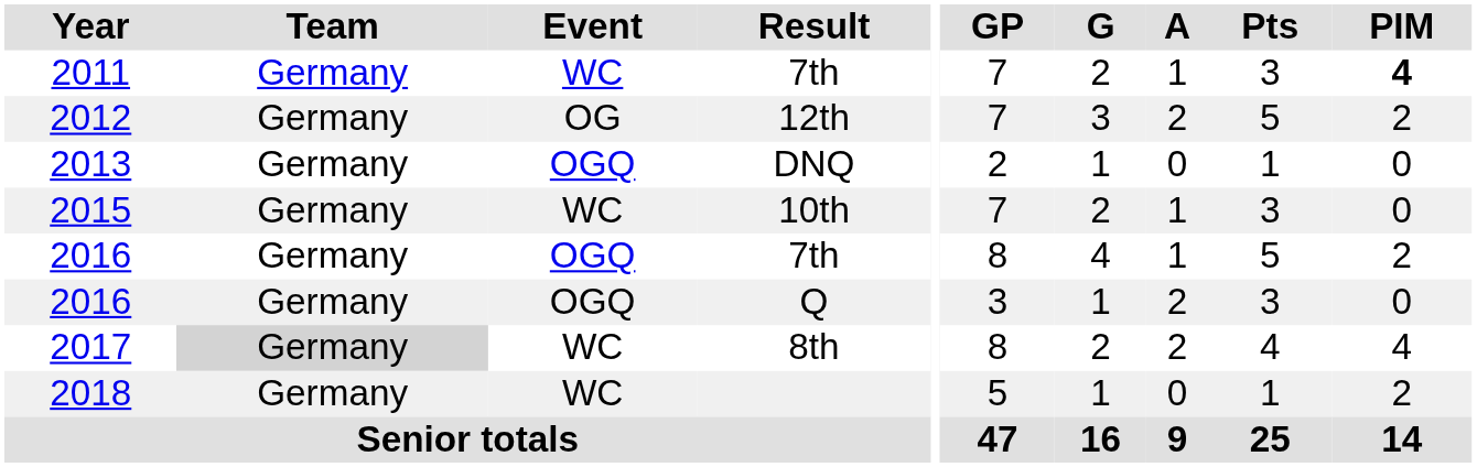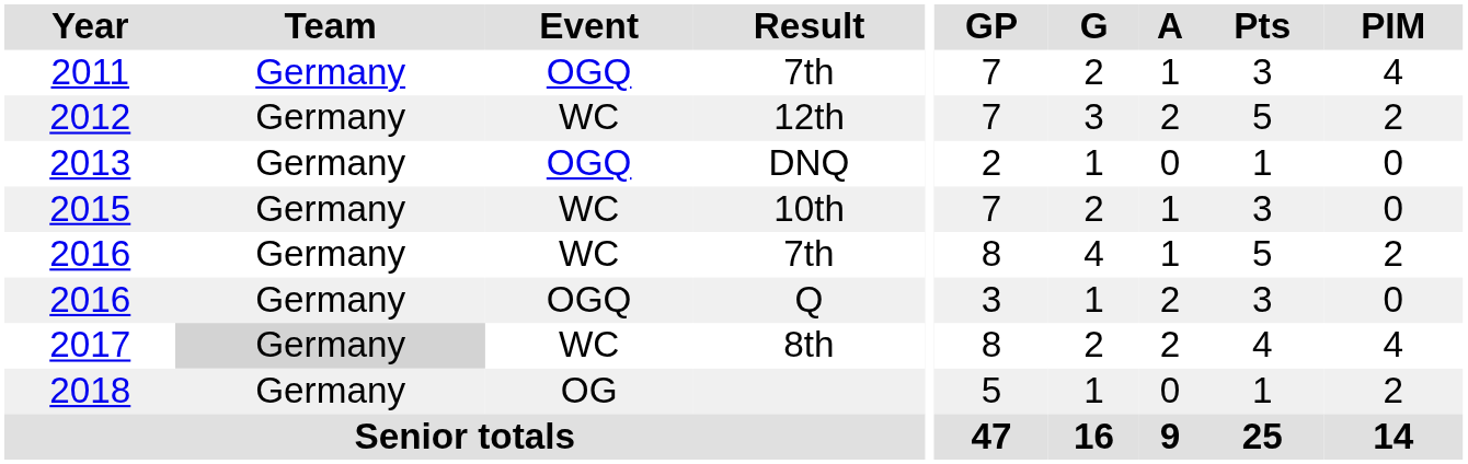2011 | Event: WC -> OGQ
2011 | PIM: bold -> normal
2012 | Event: OG -> WC
2016 / 7th | Event: OGQ -> WC
2018 | Event: WC -> OG
